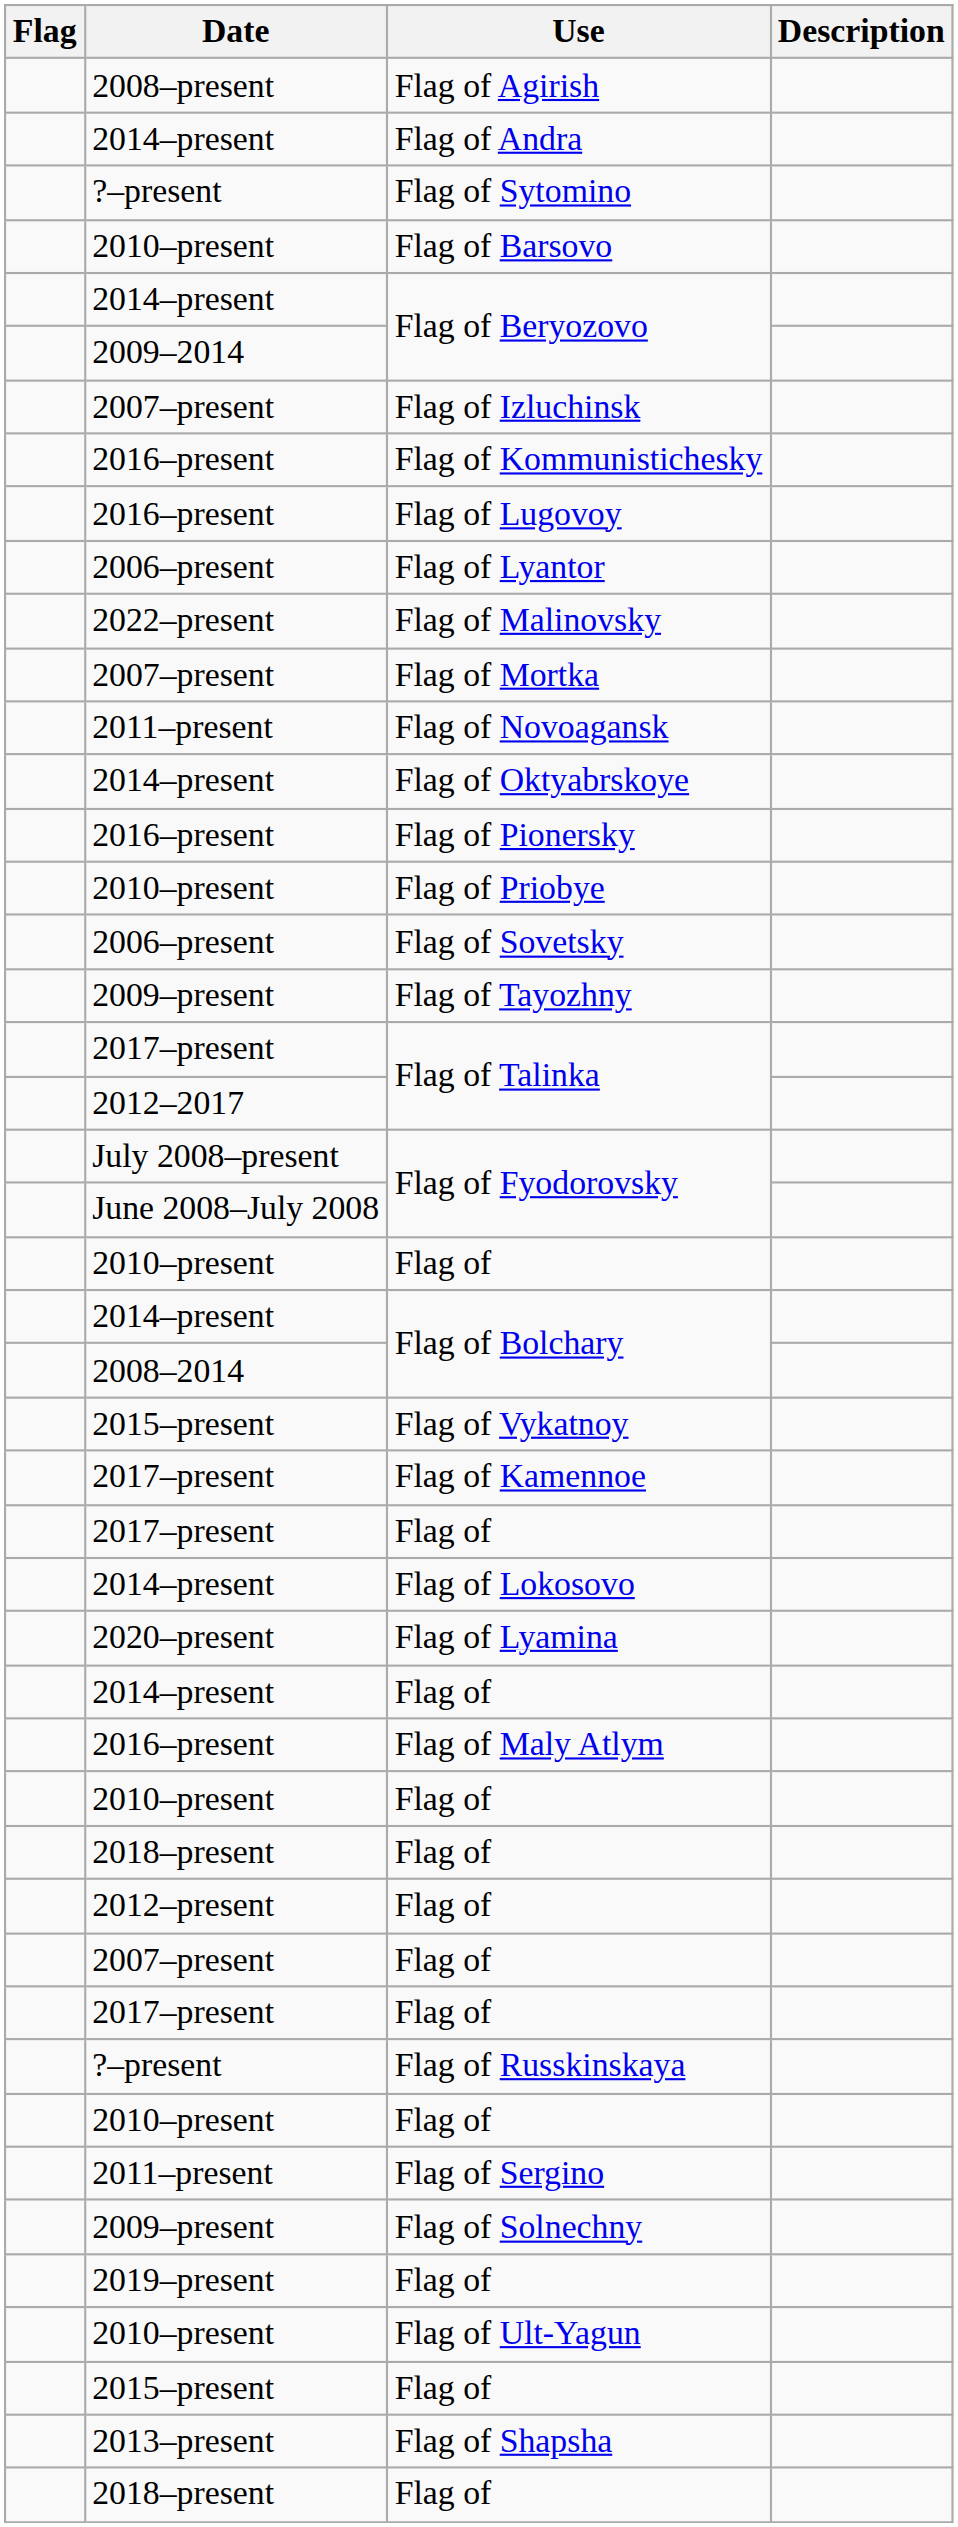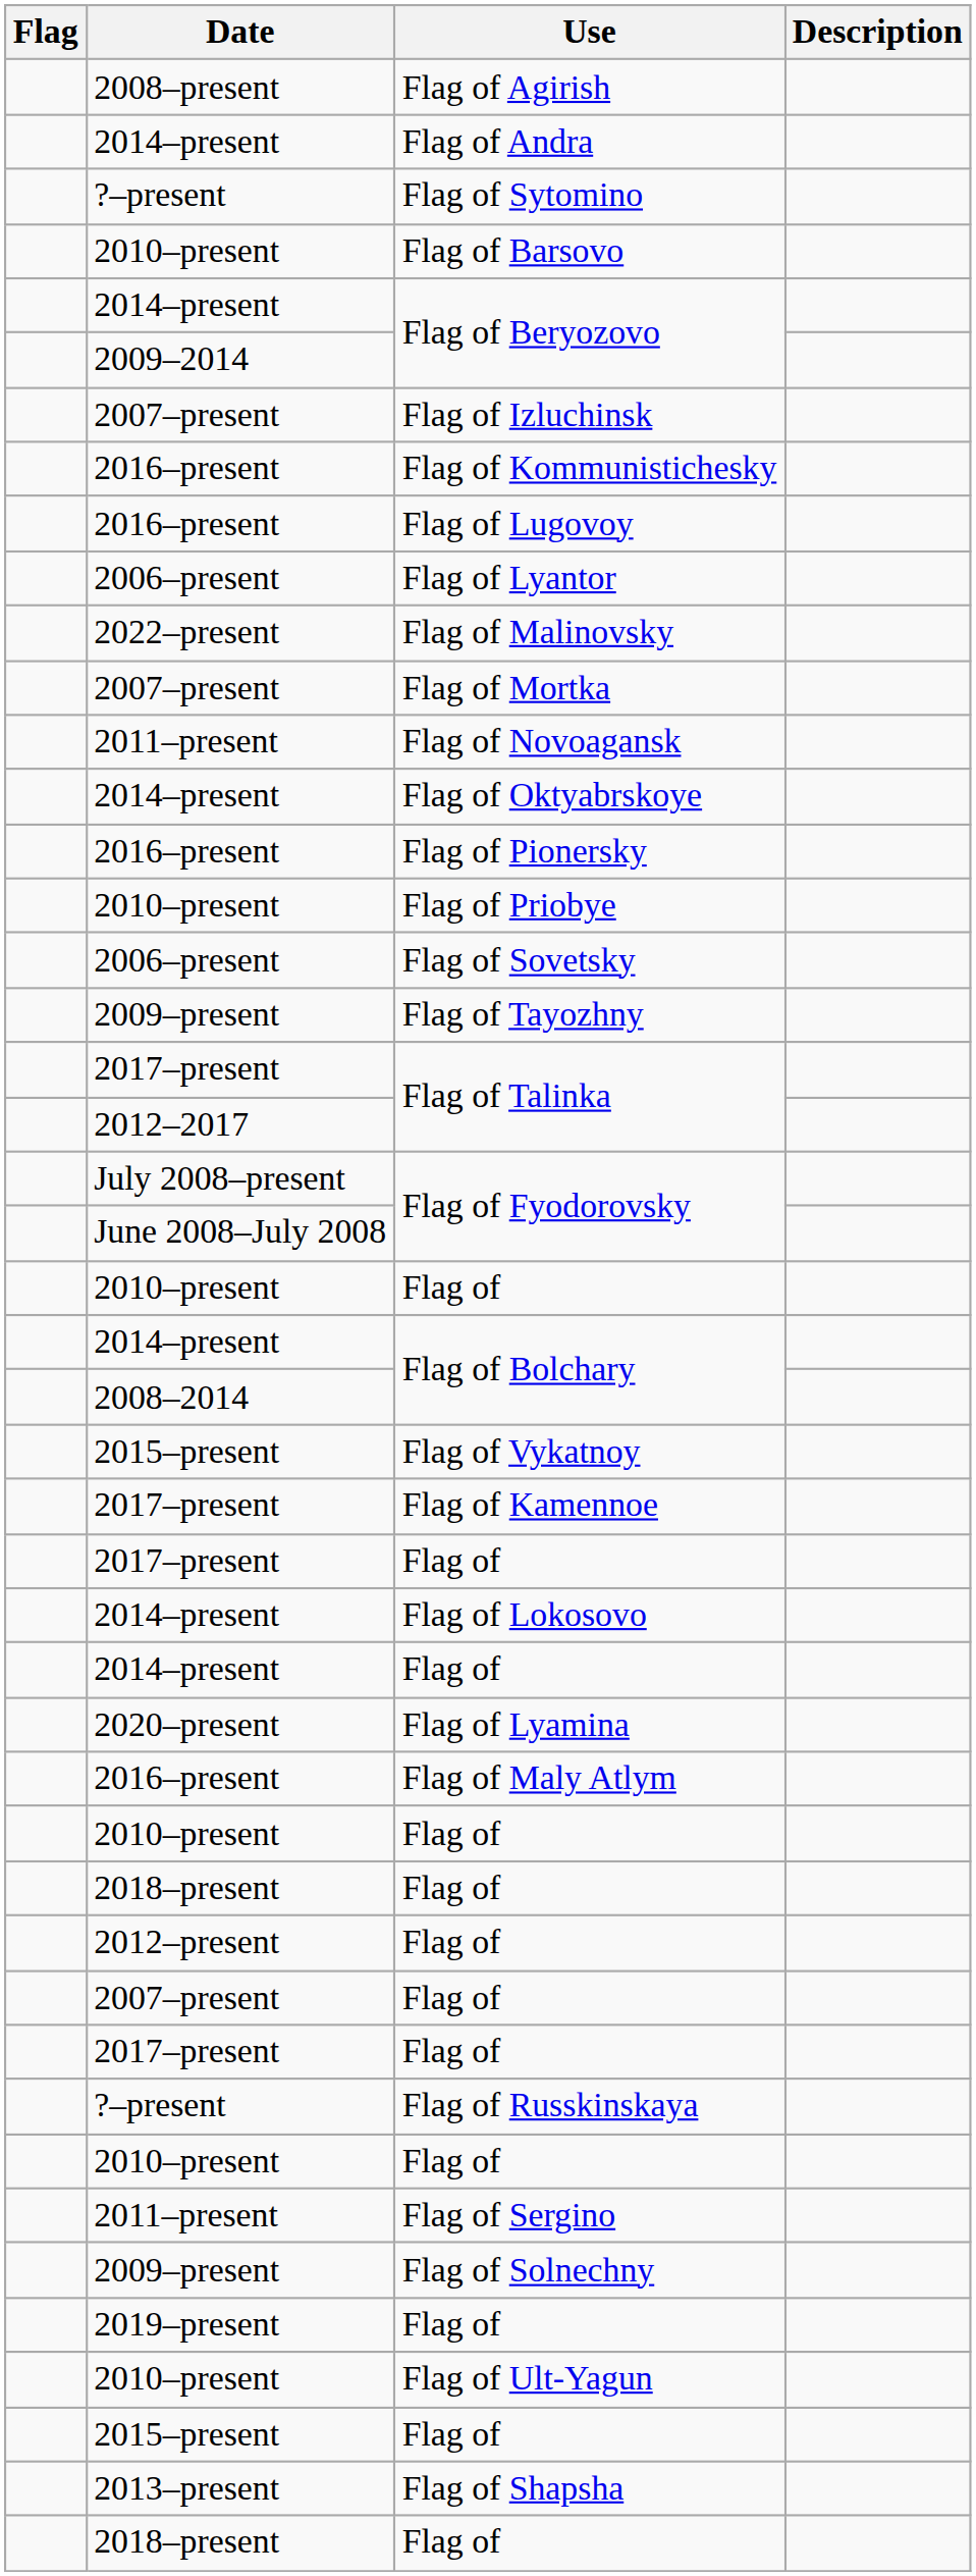rows swapped: 2014–present / Flag of <-> Flag of Lyamina
